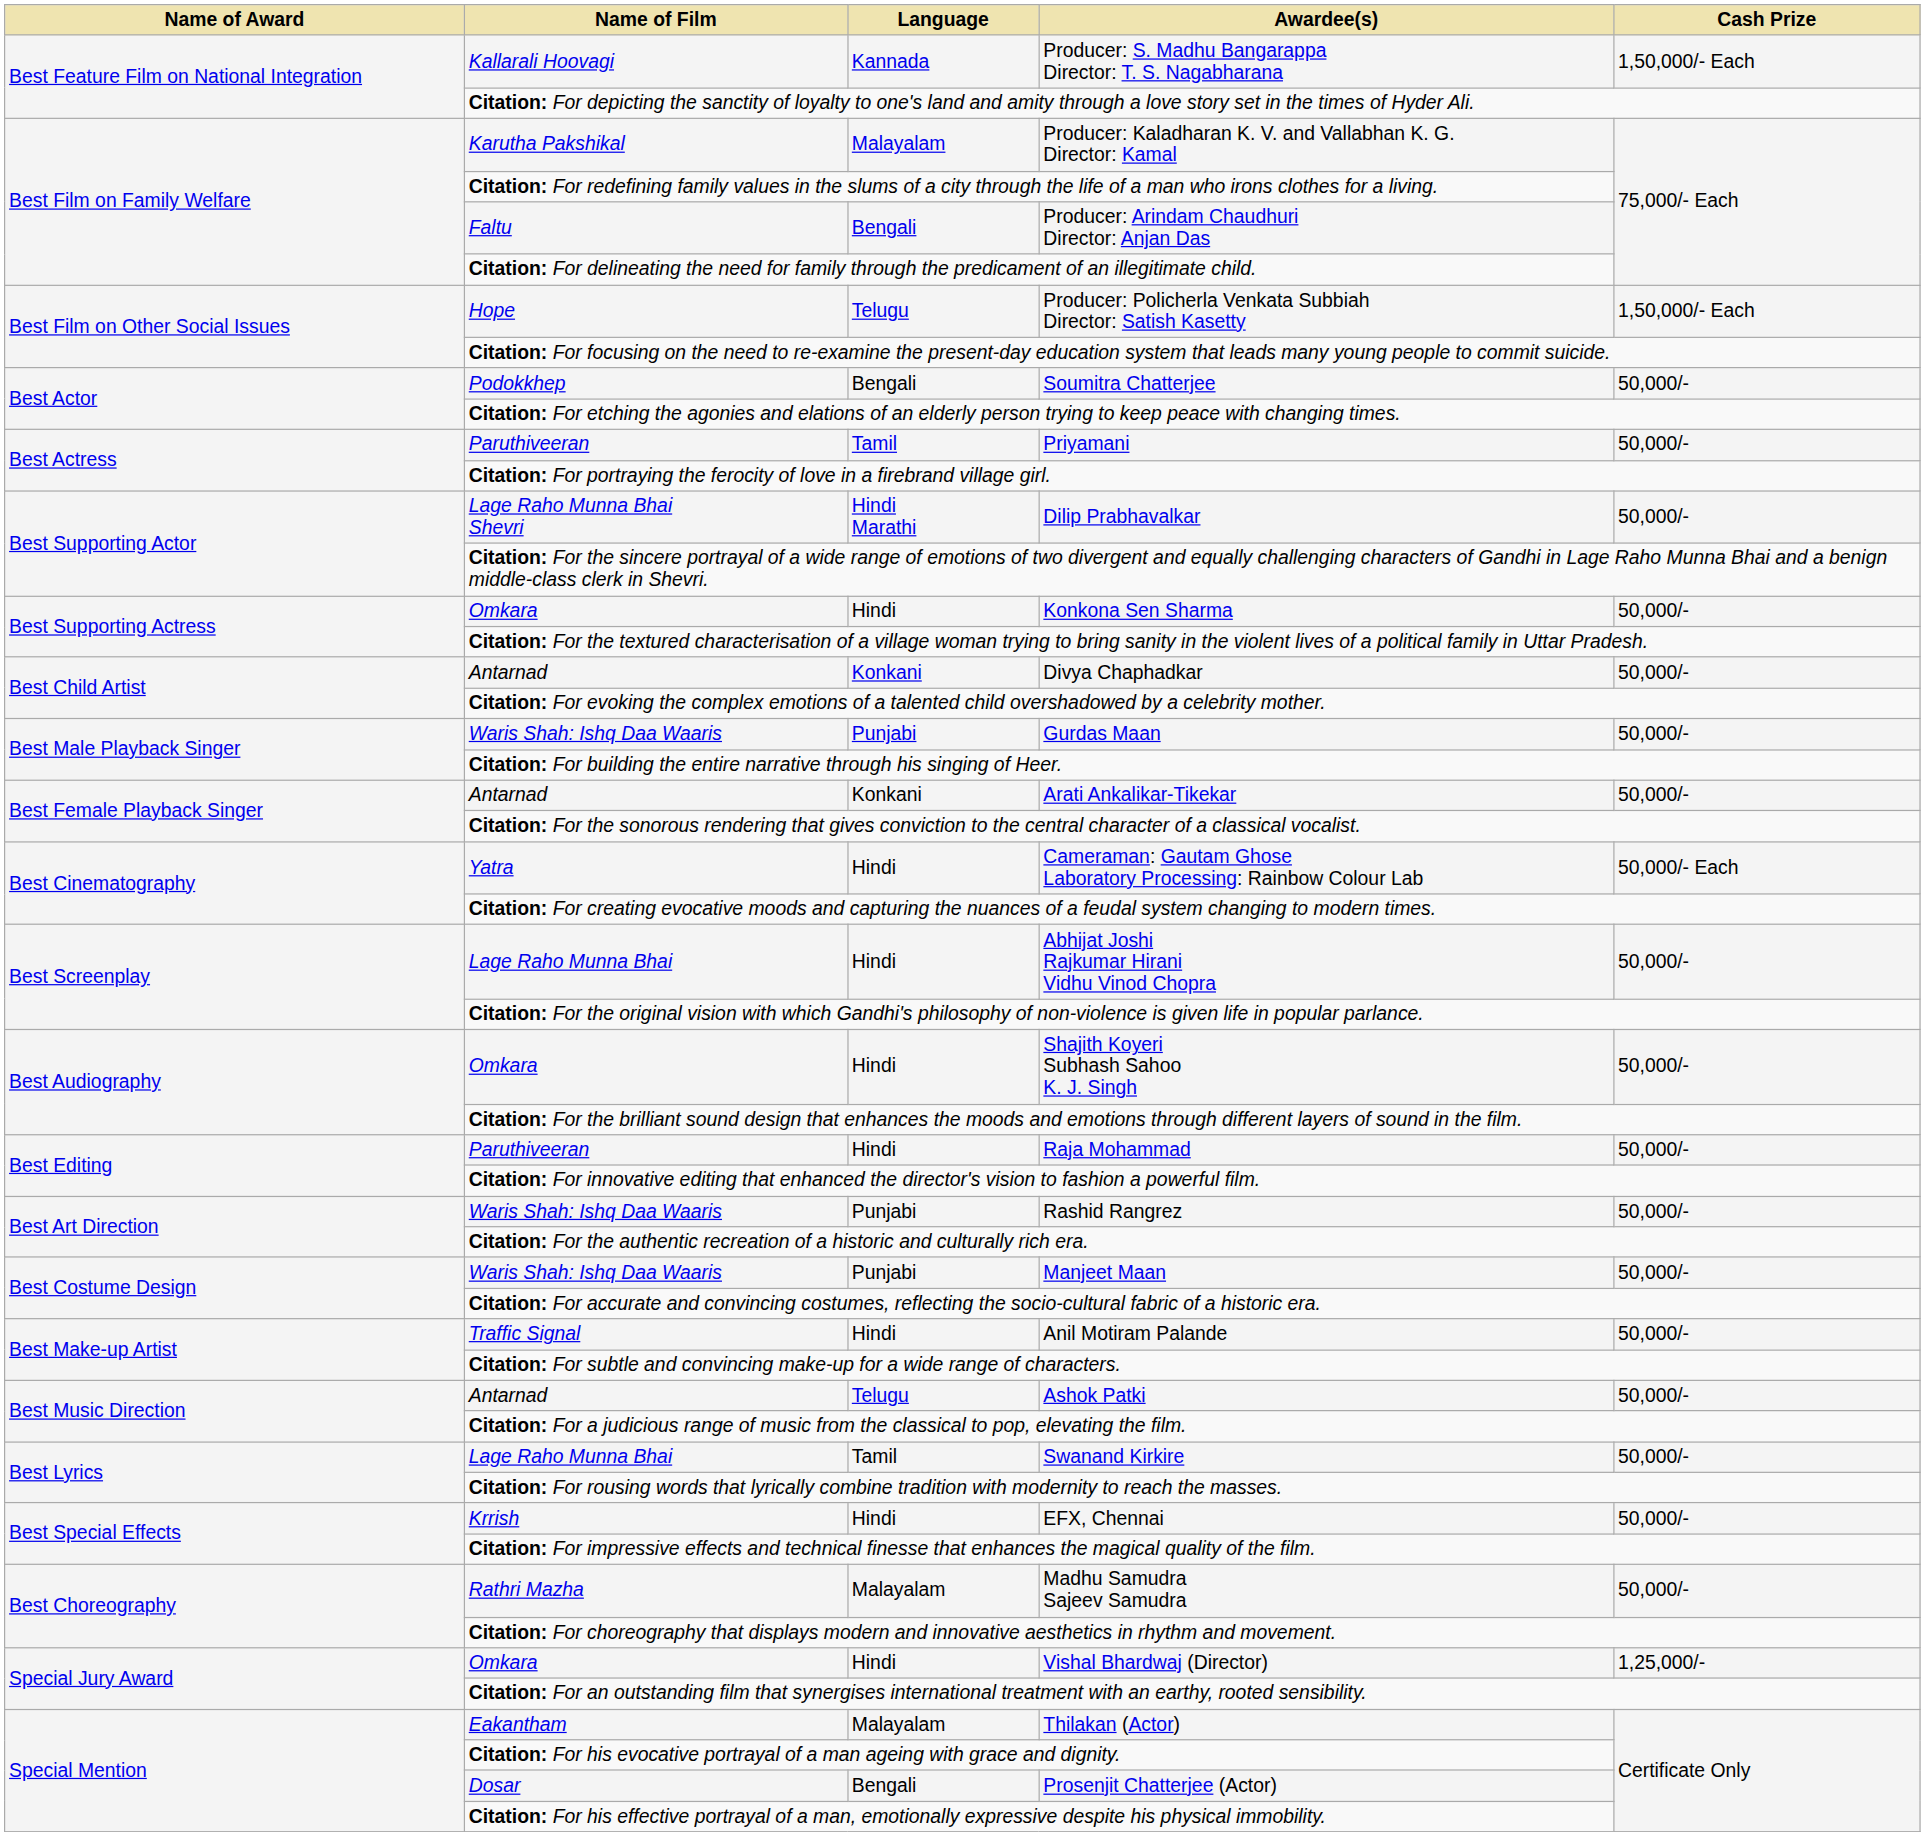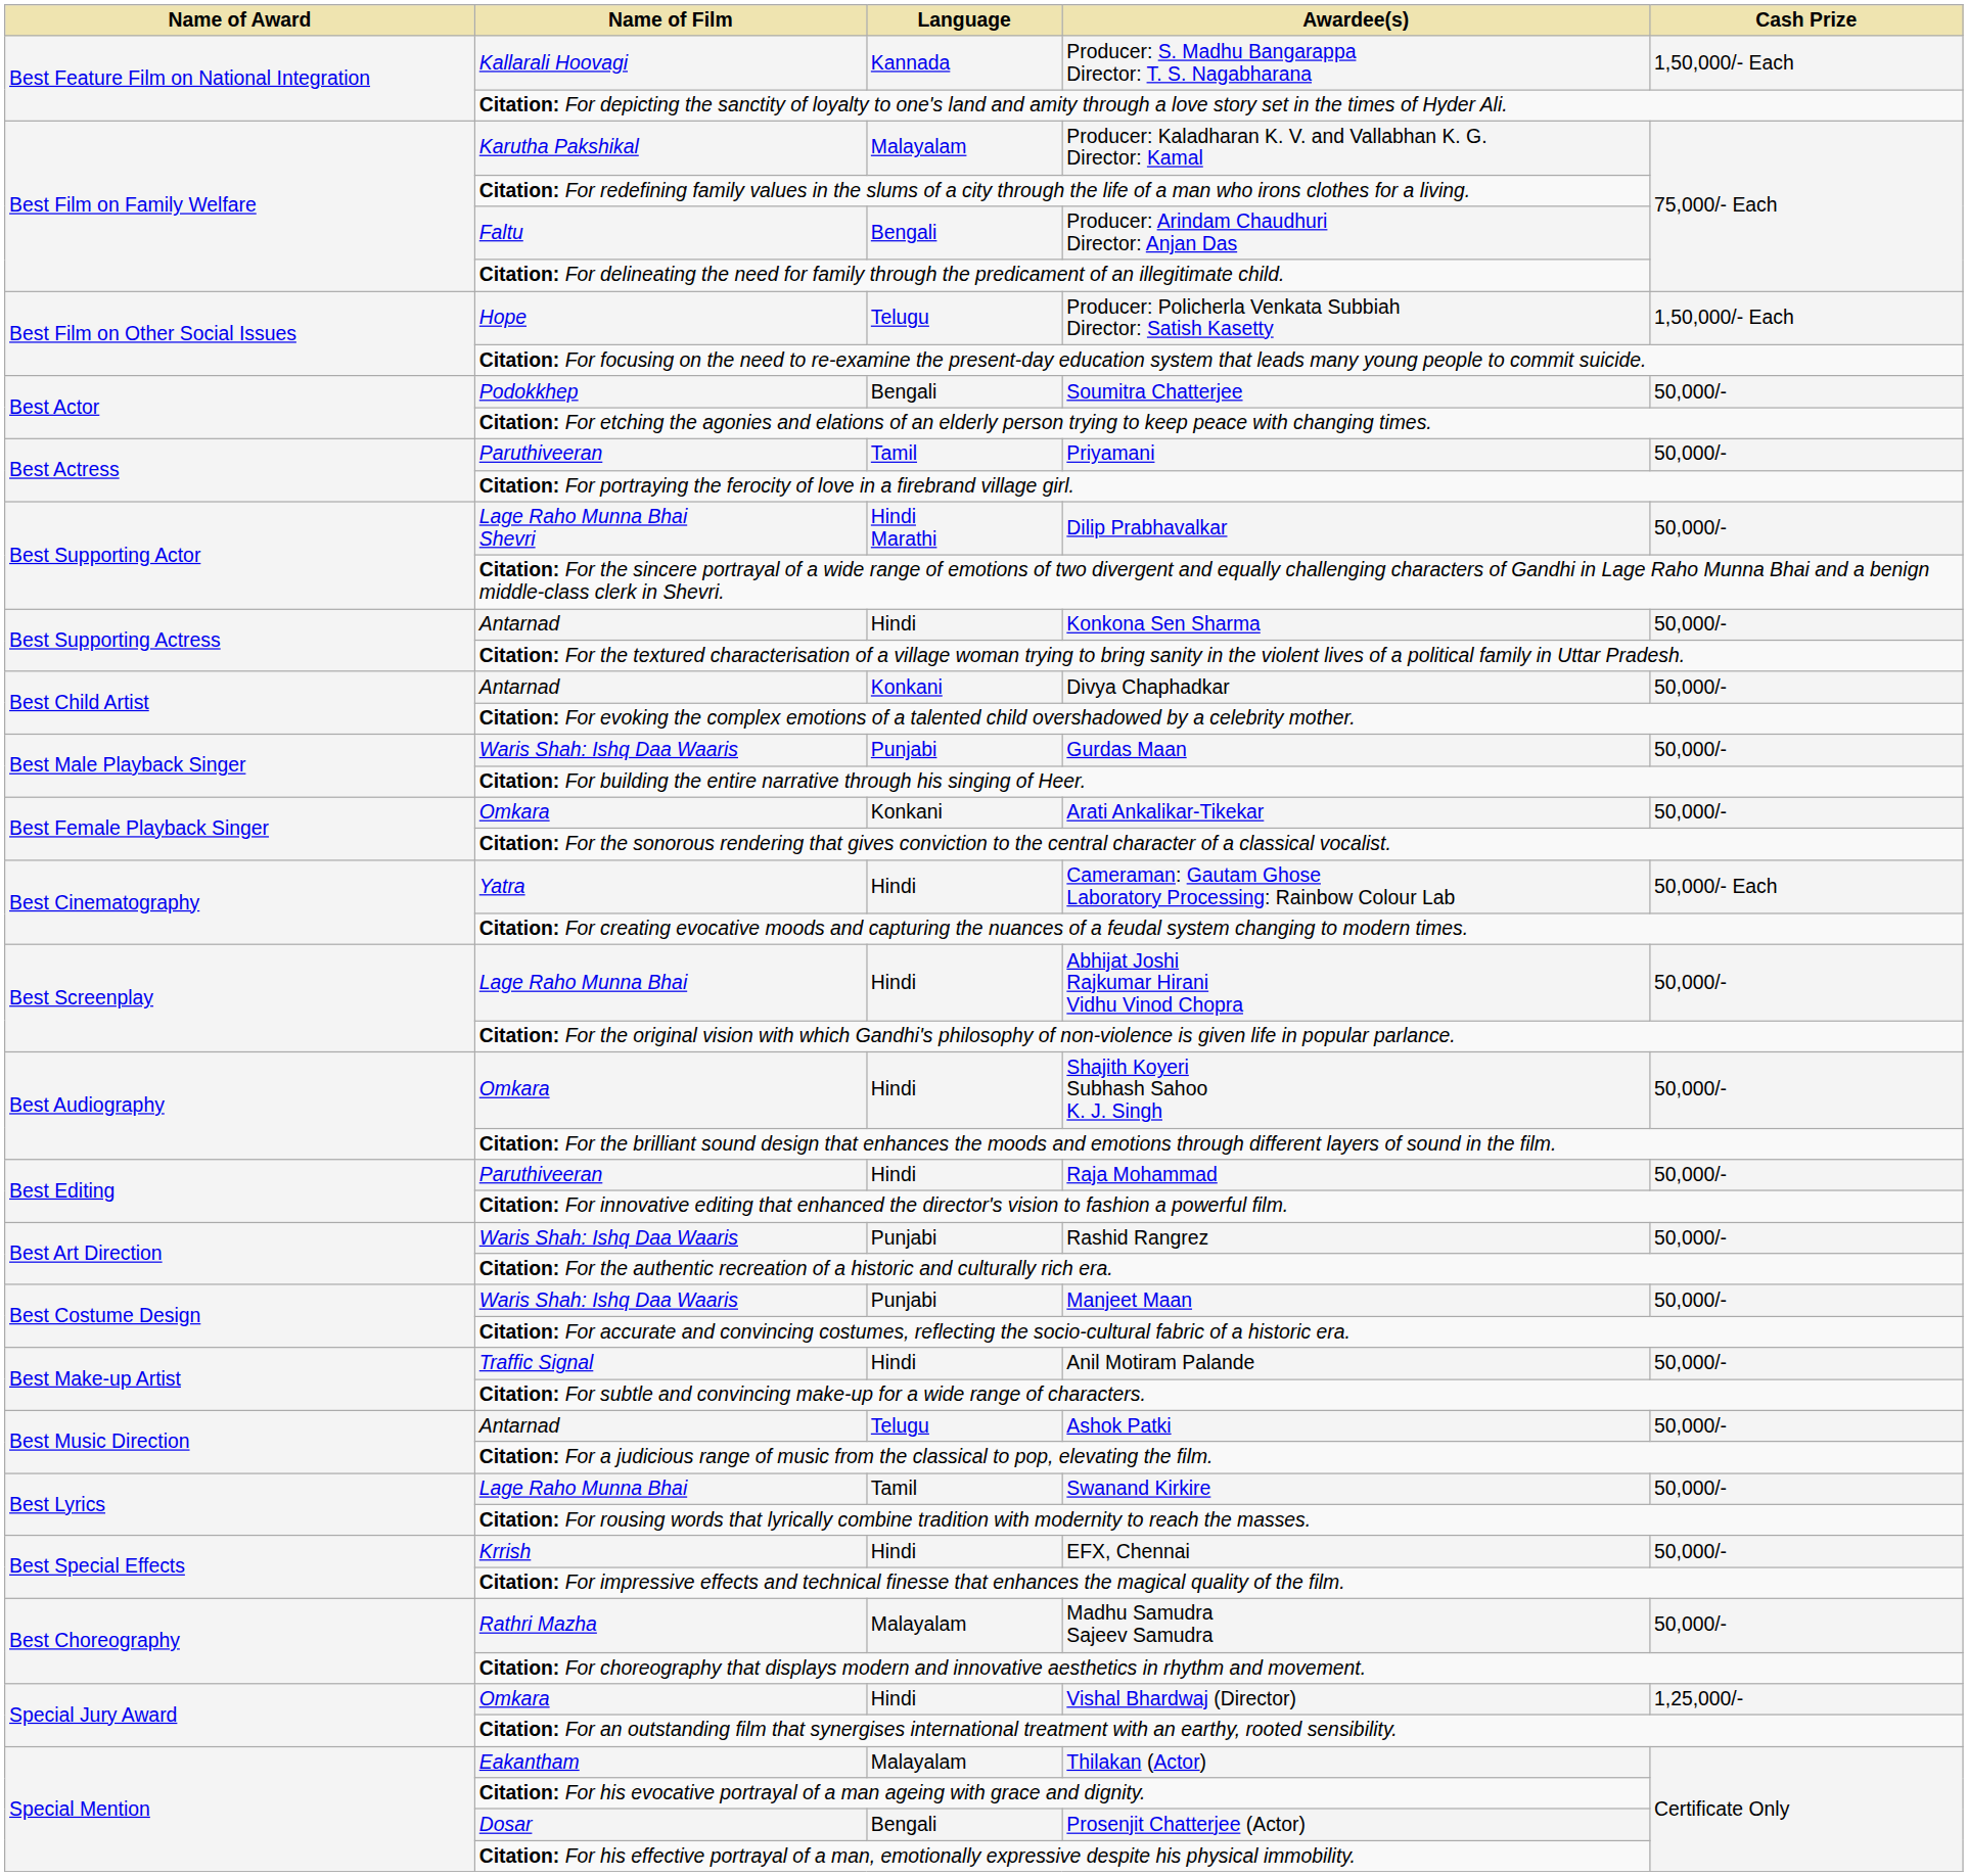Konkona Sen Sharma | Name of Film: Omkara -> Antarnad
Arati Ankalikar-Tikekar | Name of Film: Antarnad -> Omkara
